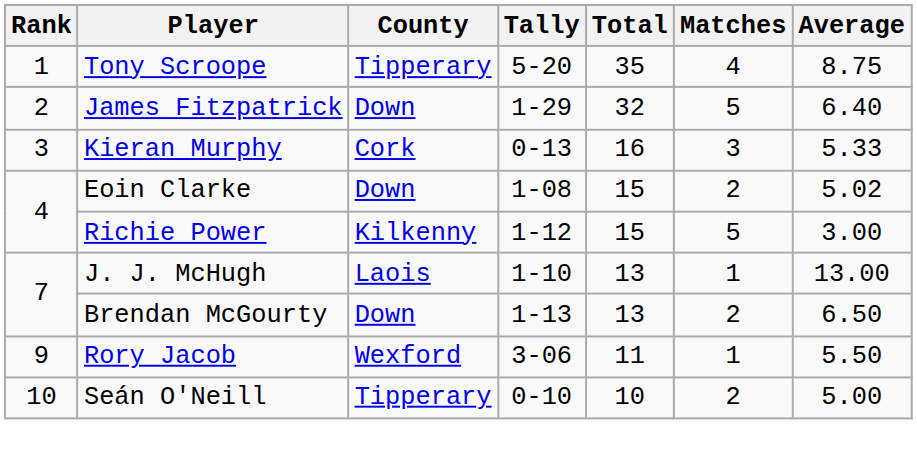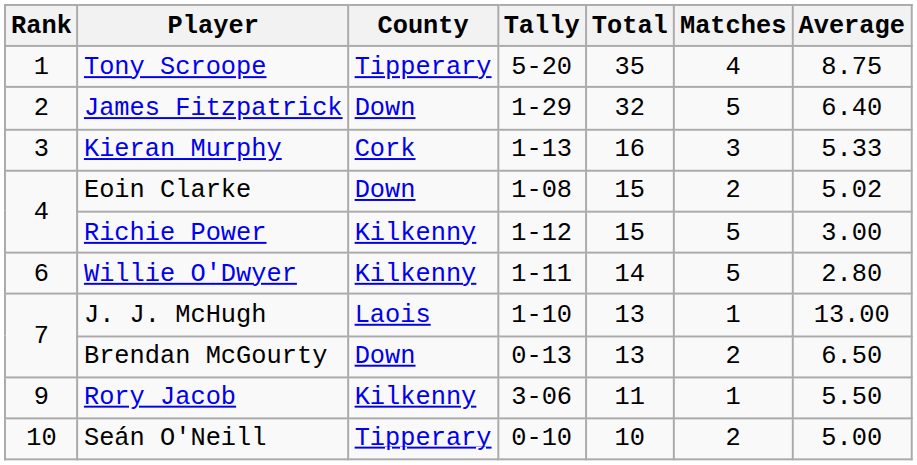Kieran Murphy | Tally: 0-13 -> 1-13
+ row: 6 | Willie O'Dwyer | Kilkenny | 1-11 | 14 | 5 | 2.80
Brendan McGourty | Tally: 1-13 -> 0-13
Rory Jacob | County: Wexford -> Kilkenny
